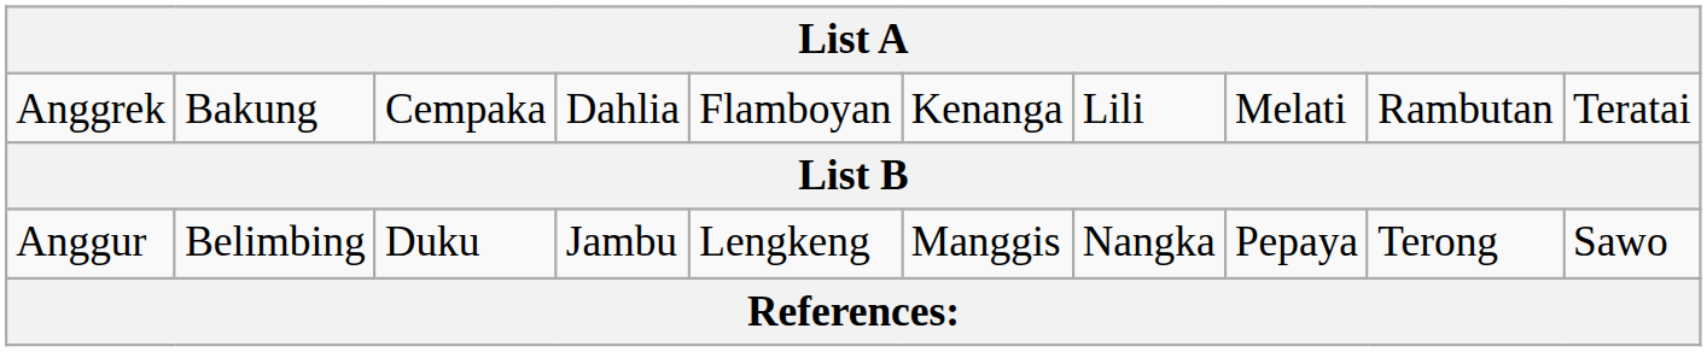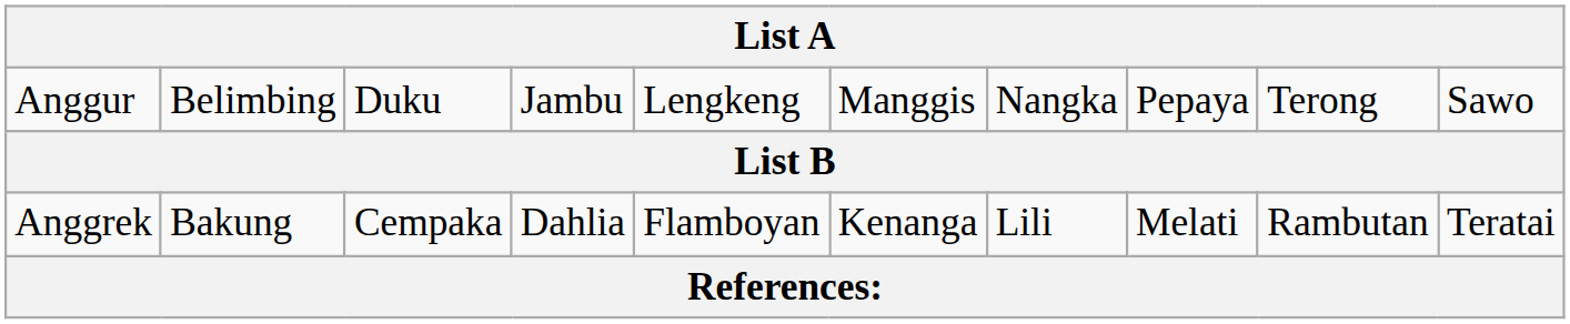rows swapped: Anggrek <-> Anggur
